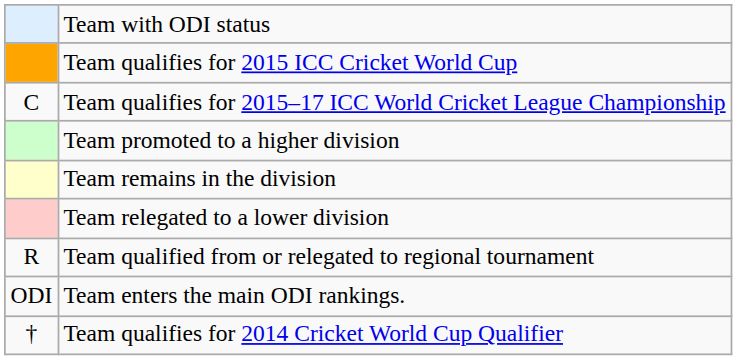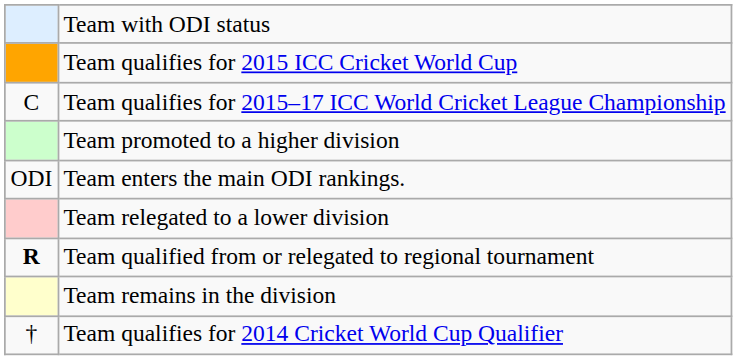rows swapped: Team remains in the division <-> Team enters the main ODI rankings.
Team qualified from or relegated to regional tournament | column 1: normal -> bold
